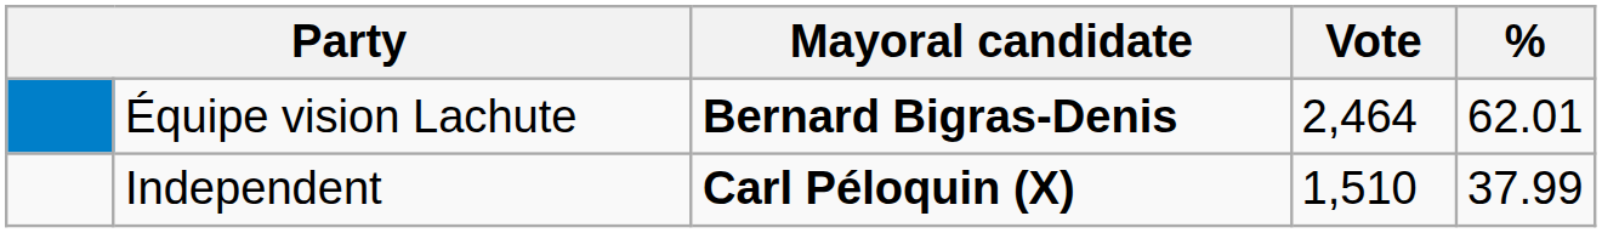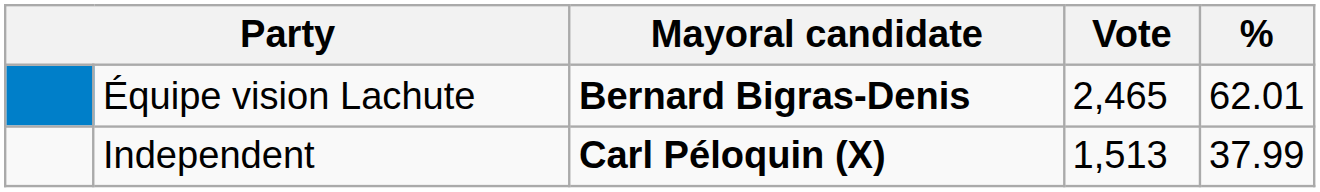Équipe vision Lachute | Vote: 2,464 -> 2,465
Independent | Vote: 1,510 -> 1,513
